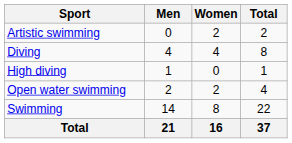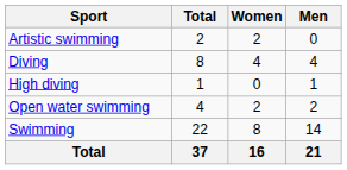columns swapped: Men <-> Total
